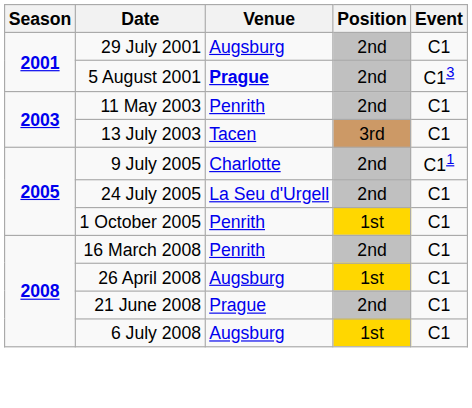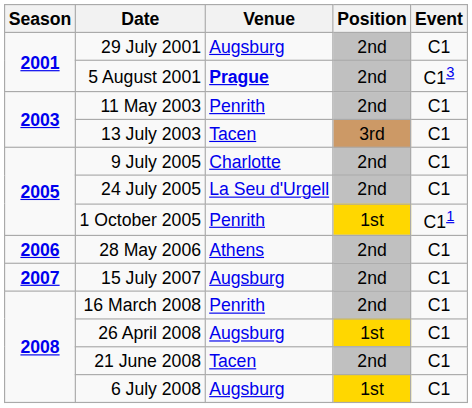9 July 2005 | Event: C11 -> C1
1 October 2005 | Event: C1 -> C11
+ row: 2006 | 28 May 2006 | Athens | 2nd | C1
+ row: 2007 | 15 July 2007 | Augsburg | 2nd | C1
21 June 2008 | Venue: Prague -> Tacen
